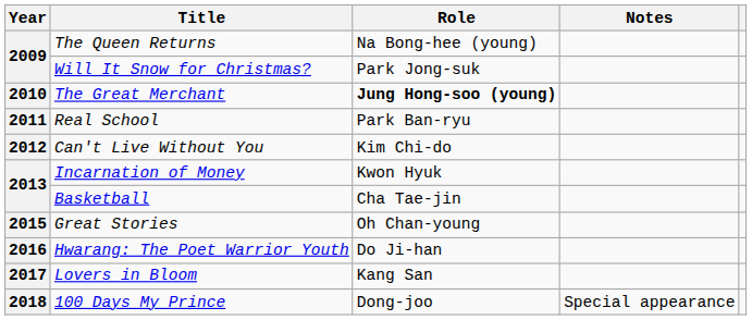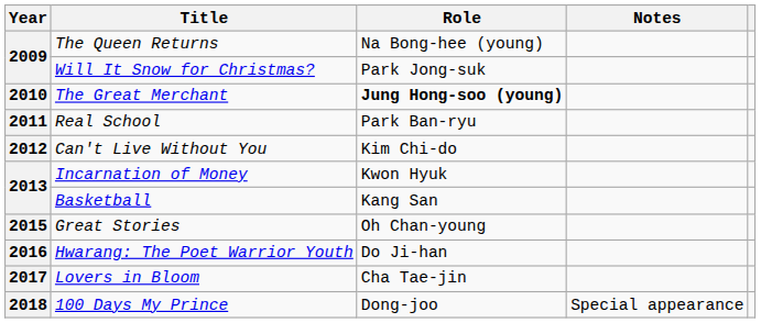Basketball | Role: Cha Tae-jin -> Kang San
Lovers in Bloom | Role: Kang San -> Cha Tae-jin
